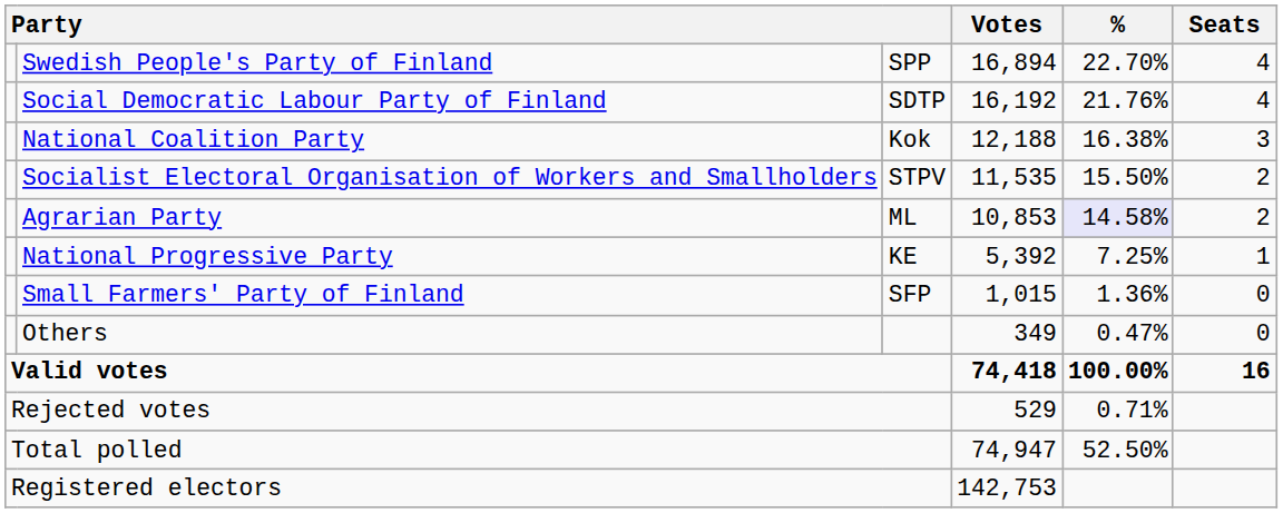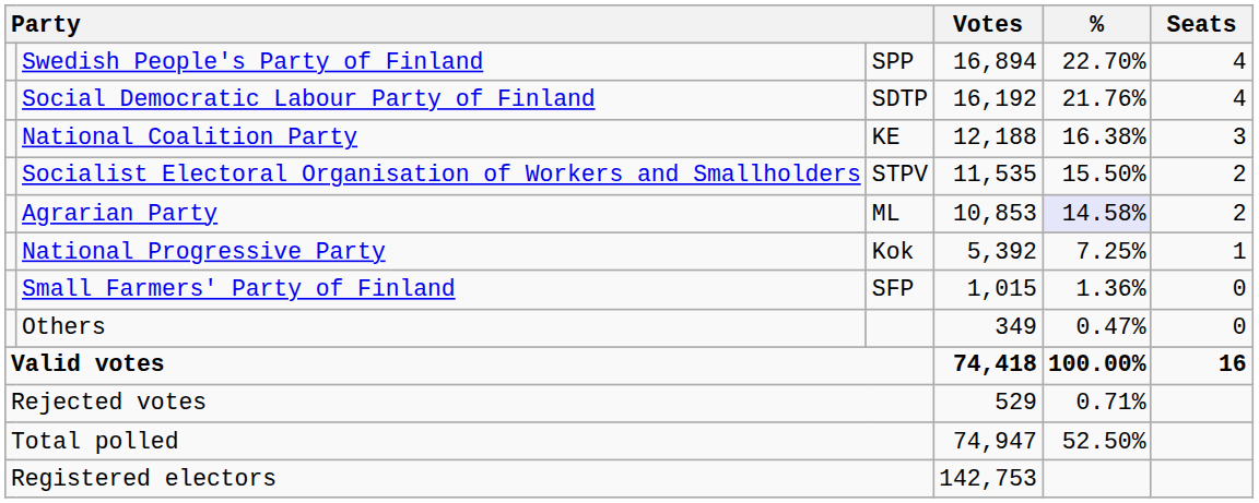National Coalition Party | column 3: Kok -> KE
National Progressive Party | column 3: KE -> Kok
